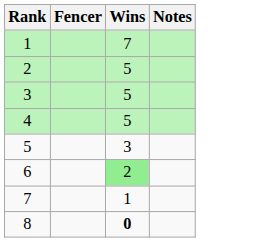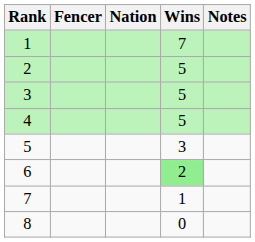+ column: Nation
8 | Wins: bold -> normal
